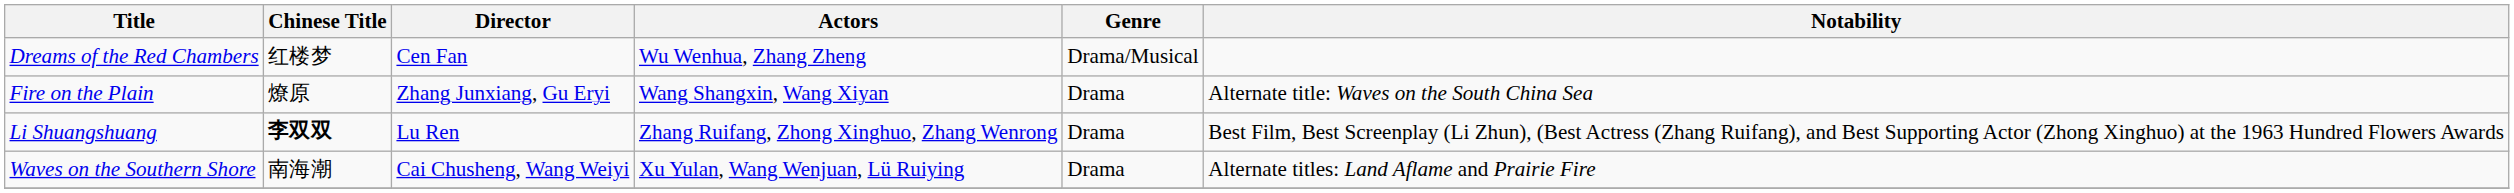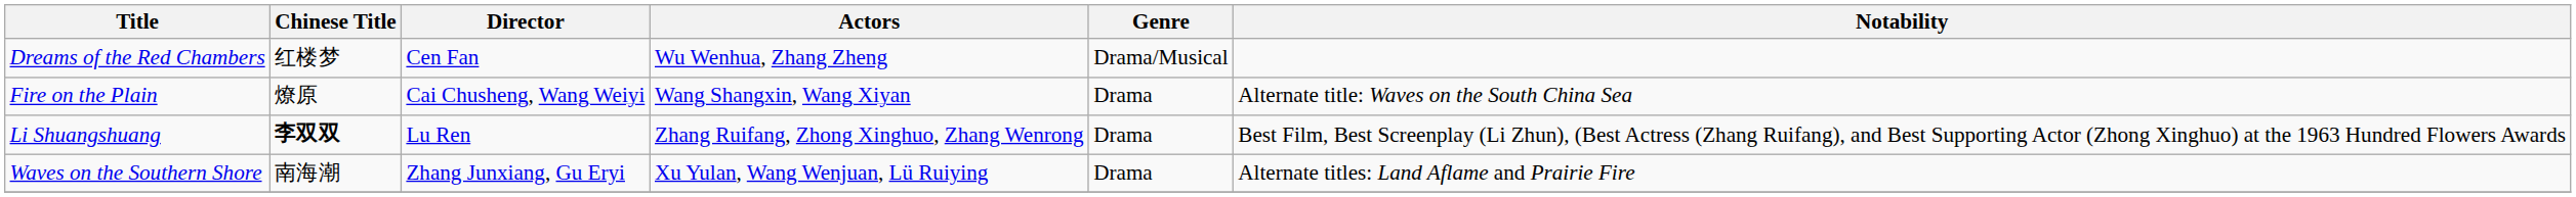Fire on the Plain | Director: Zhang Junxiang, Gu Eryi -> Cai Chusheng, Wang Weiyi
Waves on the Southern Shore | Director: Cai Chusheng, Wang Weiyi -> Zhang Junxiang, Gu Eryi
